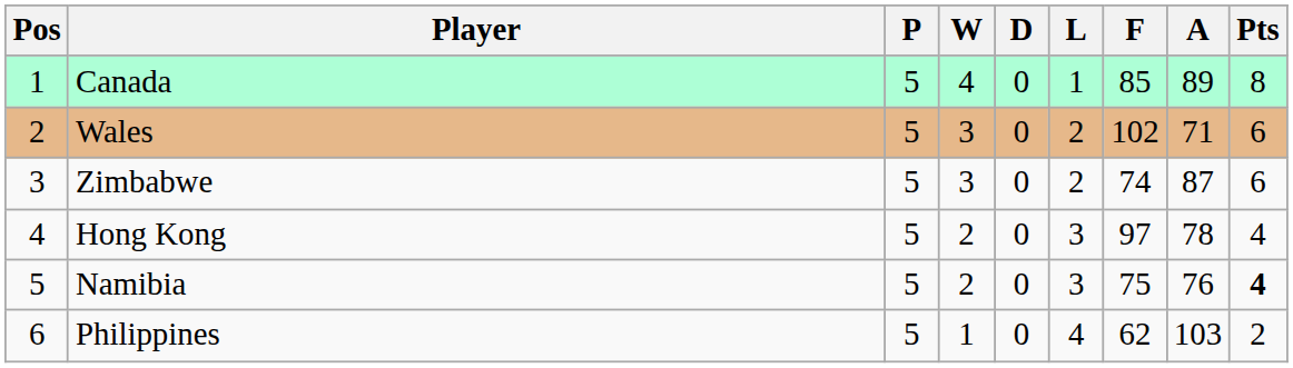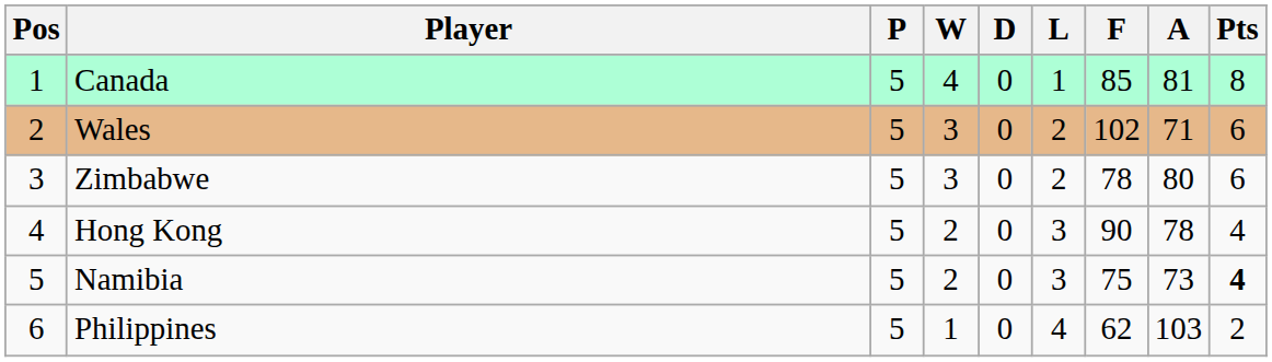Canada | A: 89 -> 81
Zimbabwe | F: 74 -> 78
Zimbabwe | A: 87 -> 80
Hong Kong | F: 97 -> 90
Namibia | A: 76 -> 73
